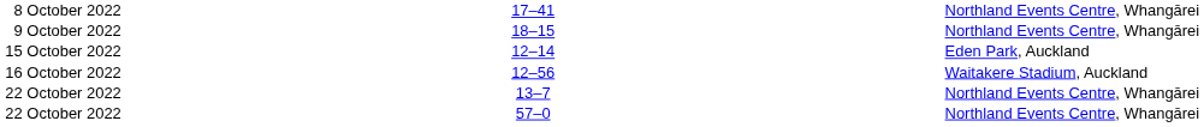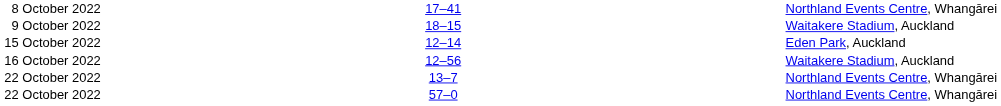18–15 | column 5: Northland Events Centre, Whangārei -> Waitakere Stadium, Auckland
